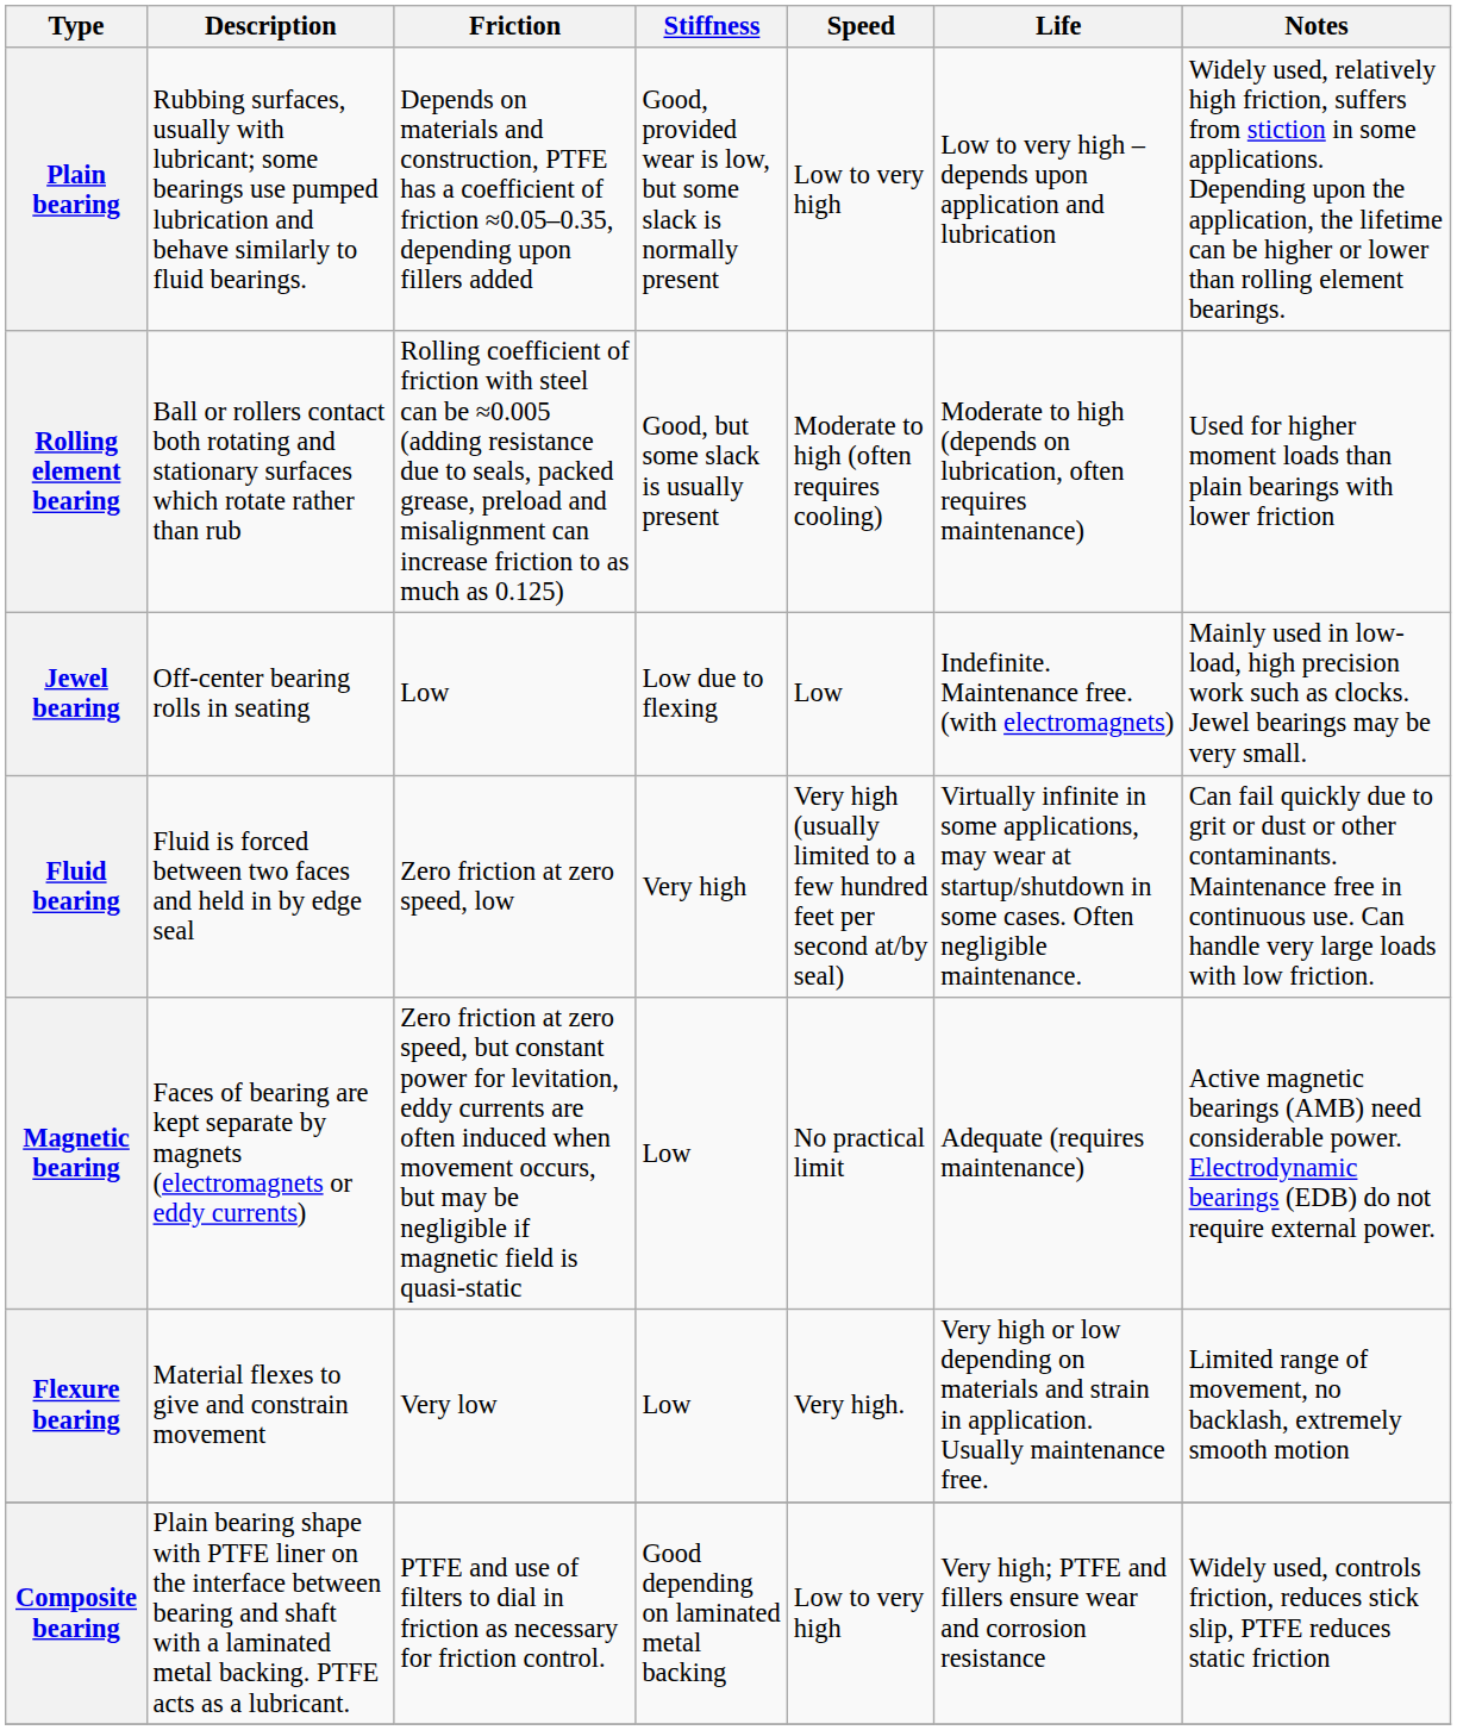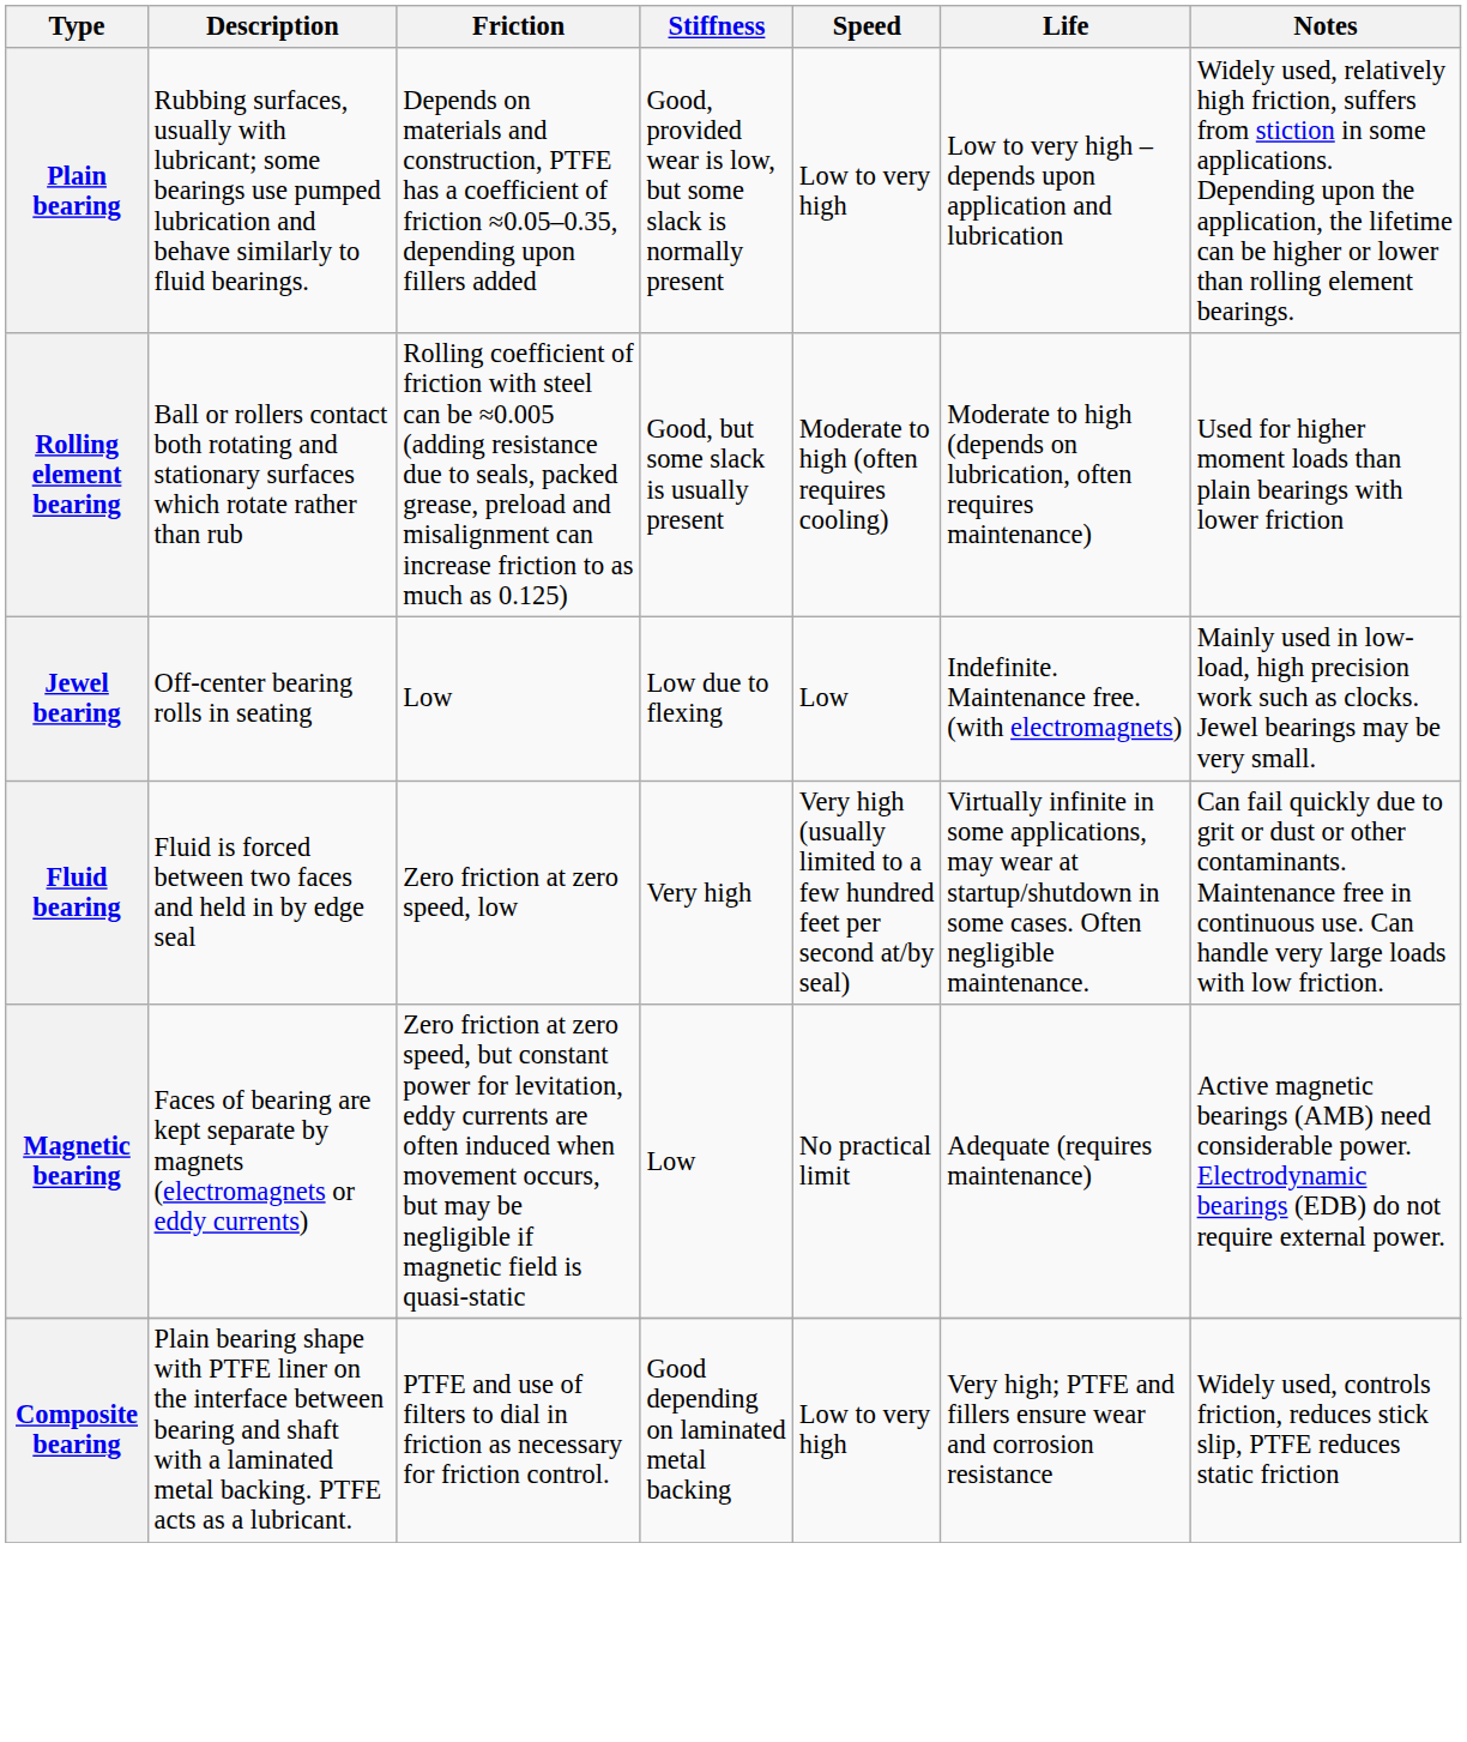- row: Flexure bearing | Material flexes to give and constrain movement | Very low | Low | Very high. | Very high or low depending on materials and strain in application. Usually maintenance free. | Limited range of movement, no backlash, extremely smooth motion
